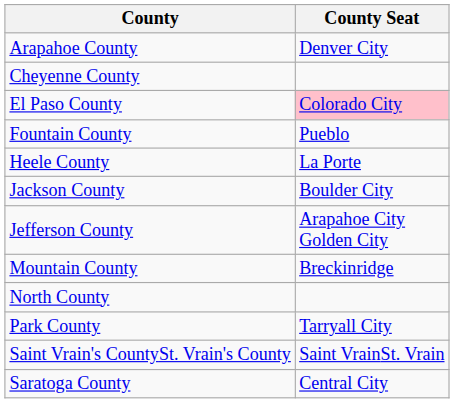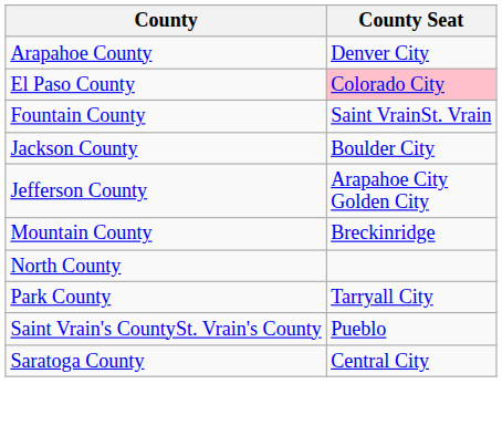- row: Cheyenne County
Fountain County | County Seat: Pueblo -> Saint VrainSt. Vrain
- row: Heele County | La Porte
Saint Vrain's CountySt. Vrain's County | County Seat: Saint VrainSt. Vrain -> Pueblo
